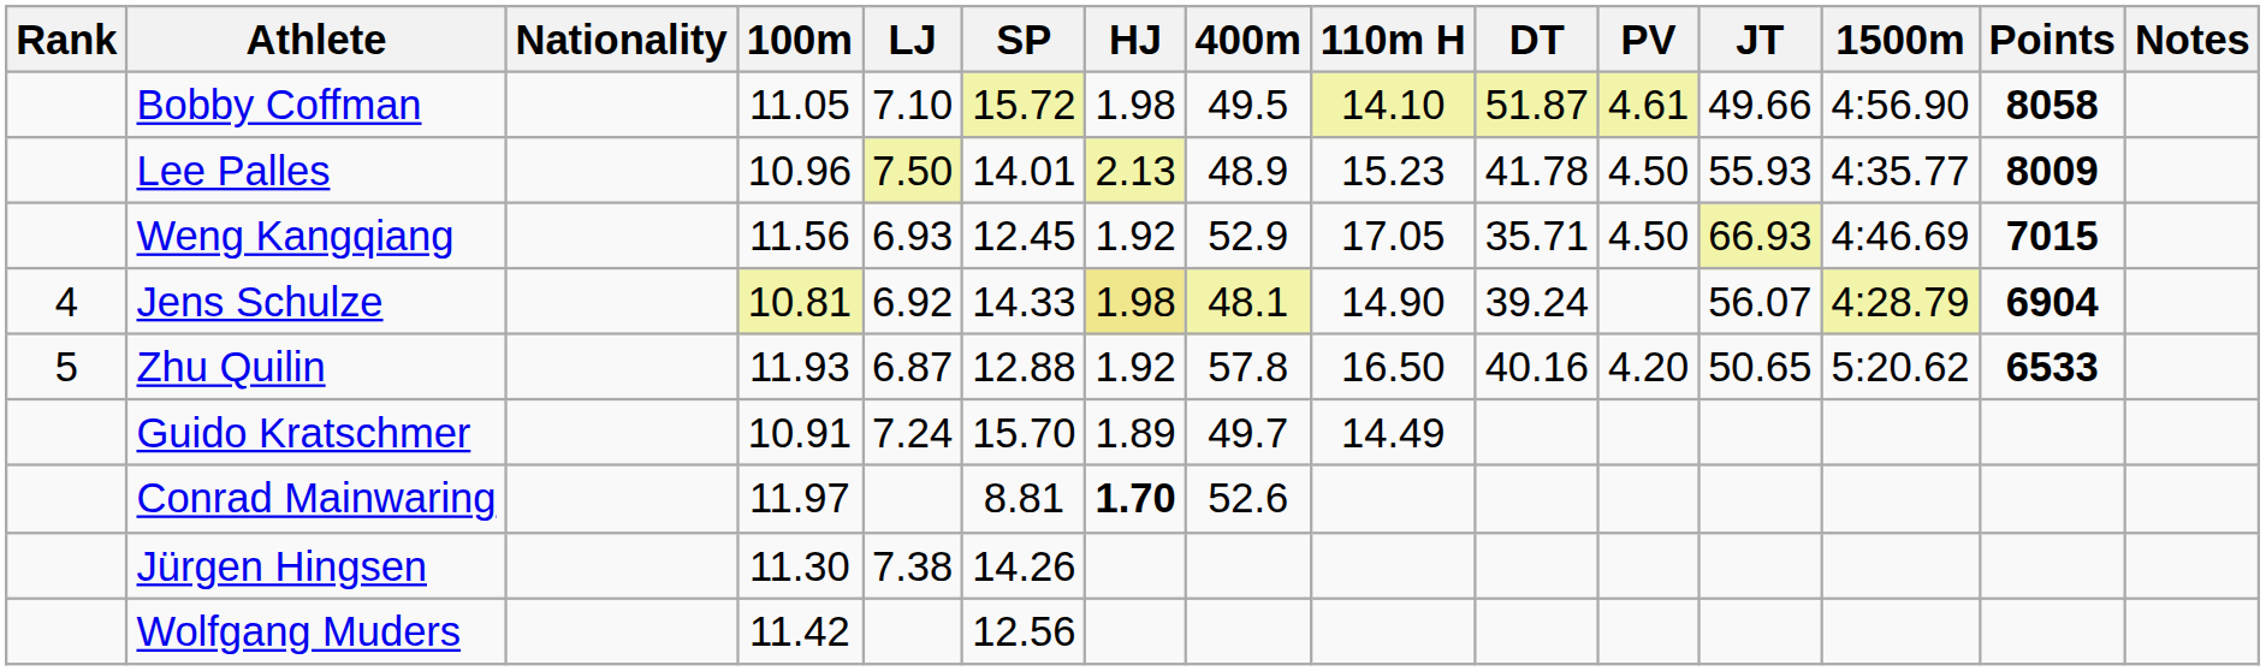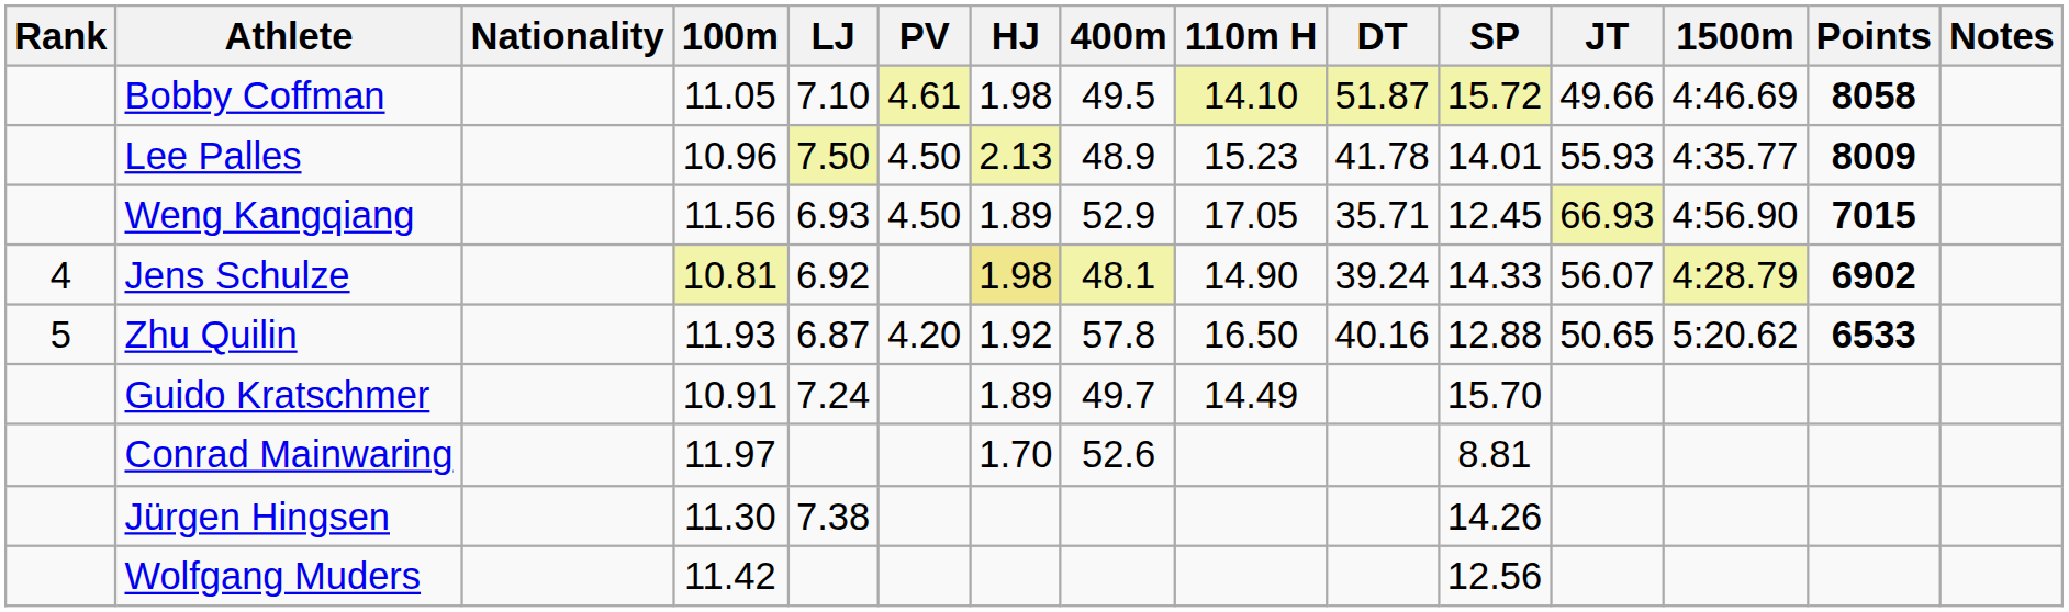columns swapped: SP <-> PV
Bobby Coffman | 1500m: 4:56.90 -> 4:46.69
Weng Kangqiang | HJ: 1.92 -> 1.89
Weng Kangqiang | 1500m: 4:46.69 -> 4:56.90
Jens Schulze | Points: 6904 -> 6902
Conrad Mainwaring | HJ: bold -> normal
